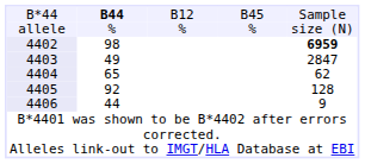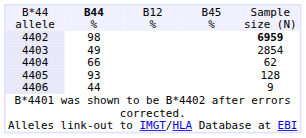4403 | column 5: 2847 -> 2854
4404 | column 2: 65 -> 66
4405 | column 2: 92 -> 93
